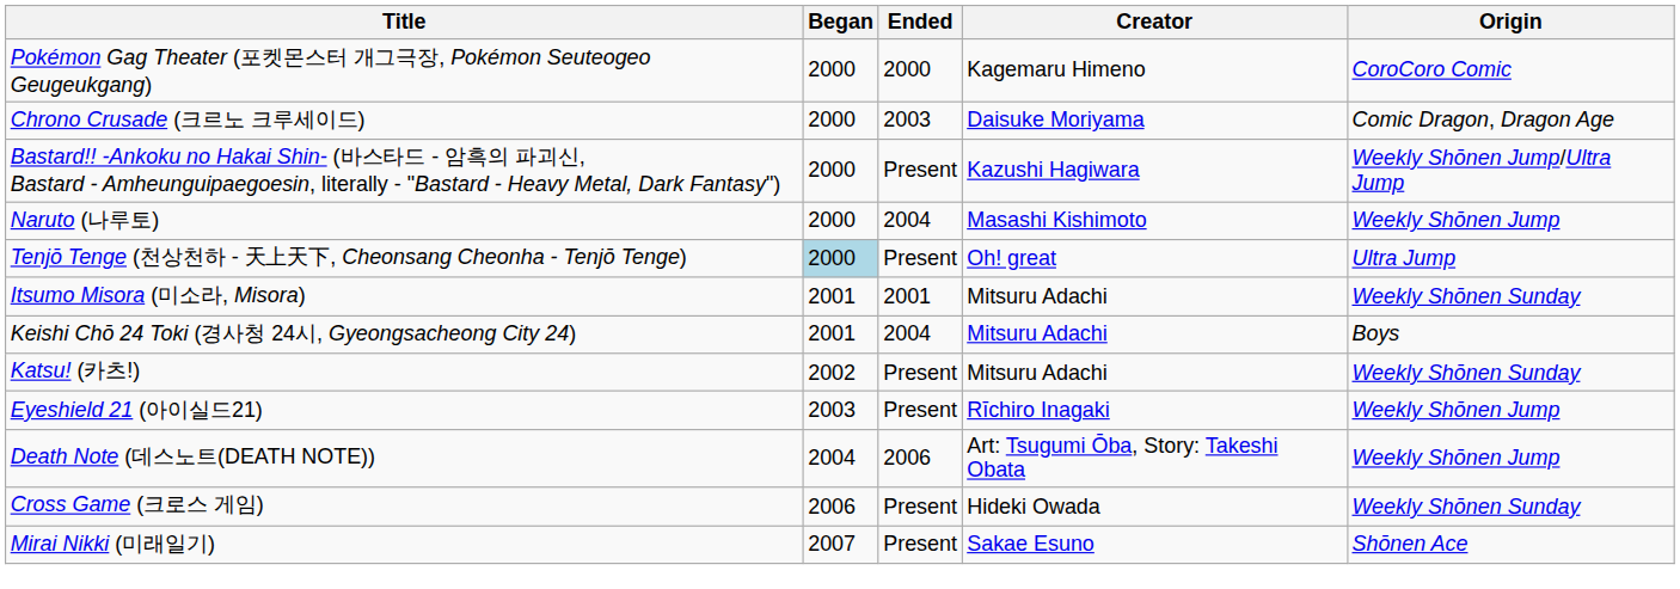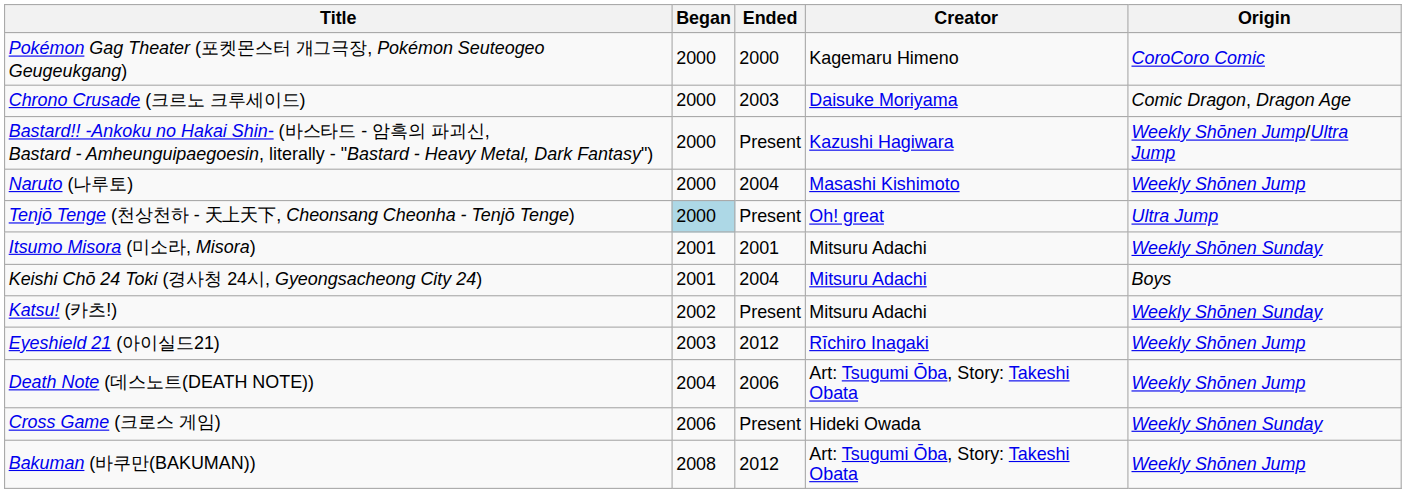Eyeshield 21 (아이실드21) | Ended: Present -> 2012
- row: Mirai Nikki (미래일기) | 2007 | Present | Sakae Esuno | Shōnen Ace
+ row: Bakuman (바쿠만(BAKUMAN)) | 2008 | 2012 | Art: Tsugumi Ōba, Story: Takeshi Obata | Weekly Shōnen Jump
